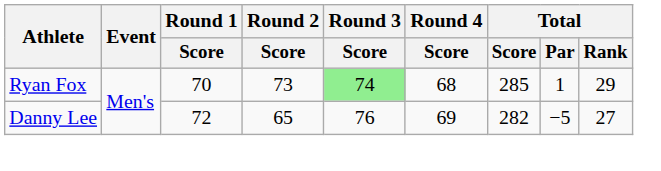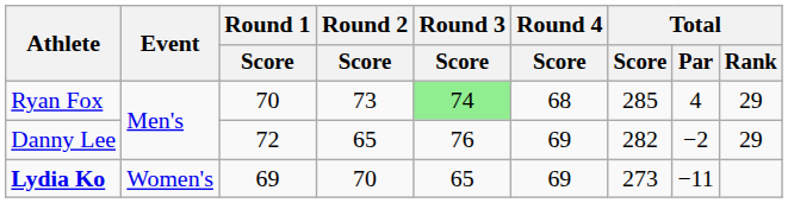Ryan Fox | Total / Par: 1 -> 4
Danny Lee | Total / Par: −5 -> −2
Danny Lee | Total / Rank: 27 -> 29
+ row: Lydia Ko | Women's | 69 | 70 | 65 | 69 | 273 | −11
